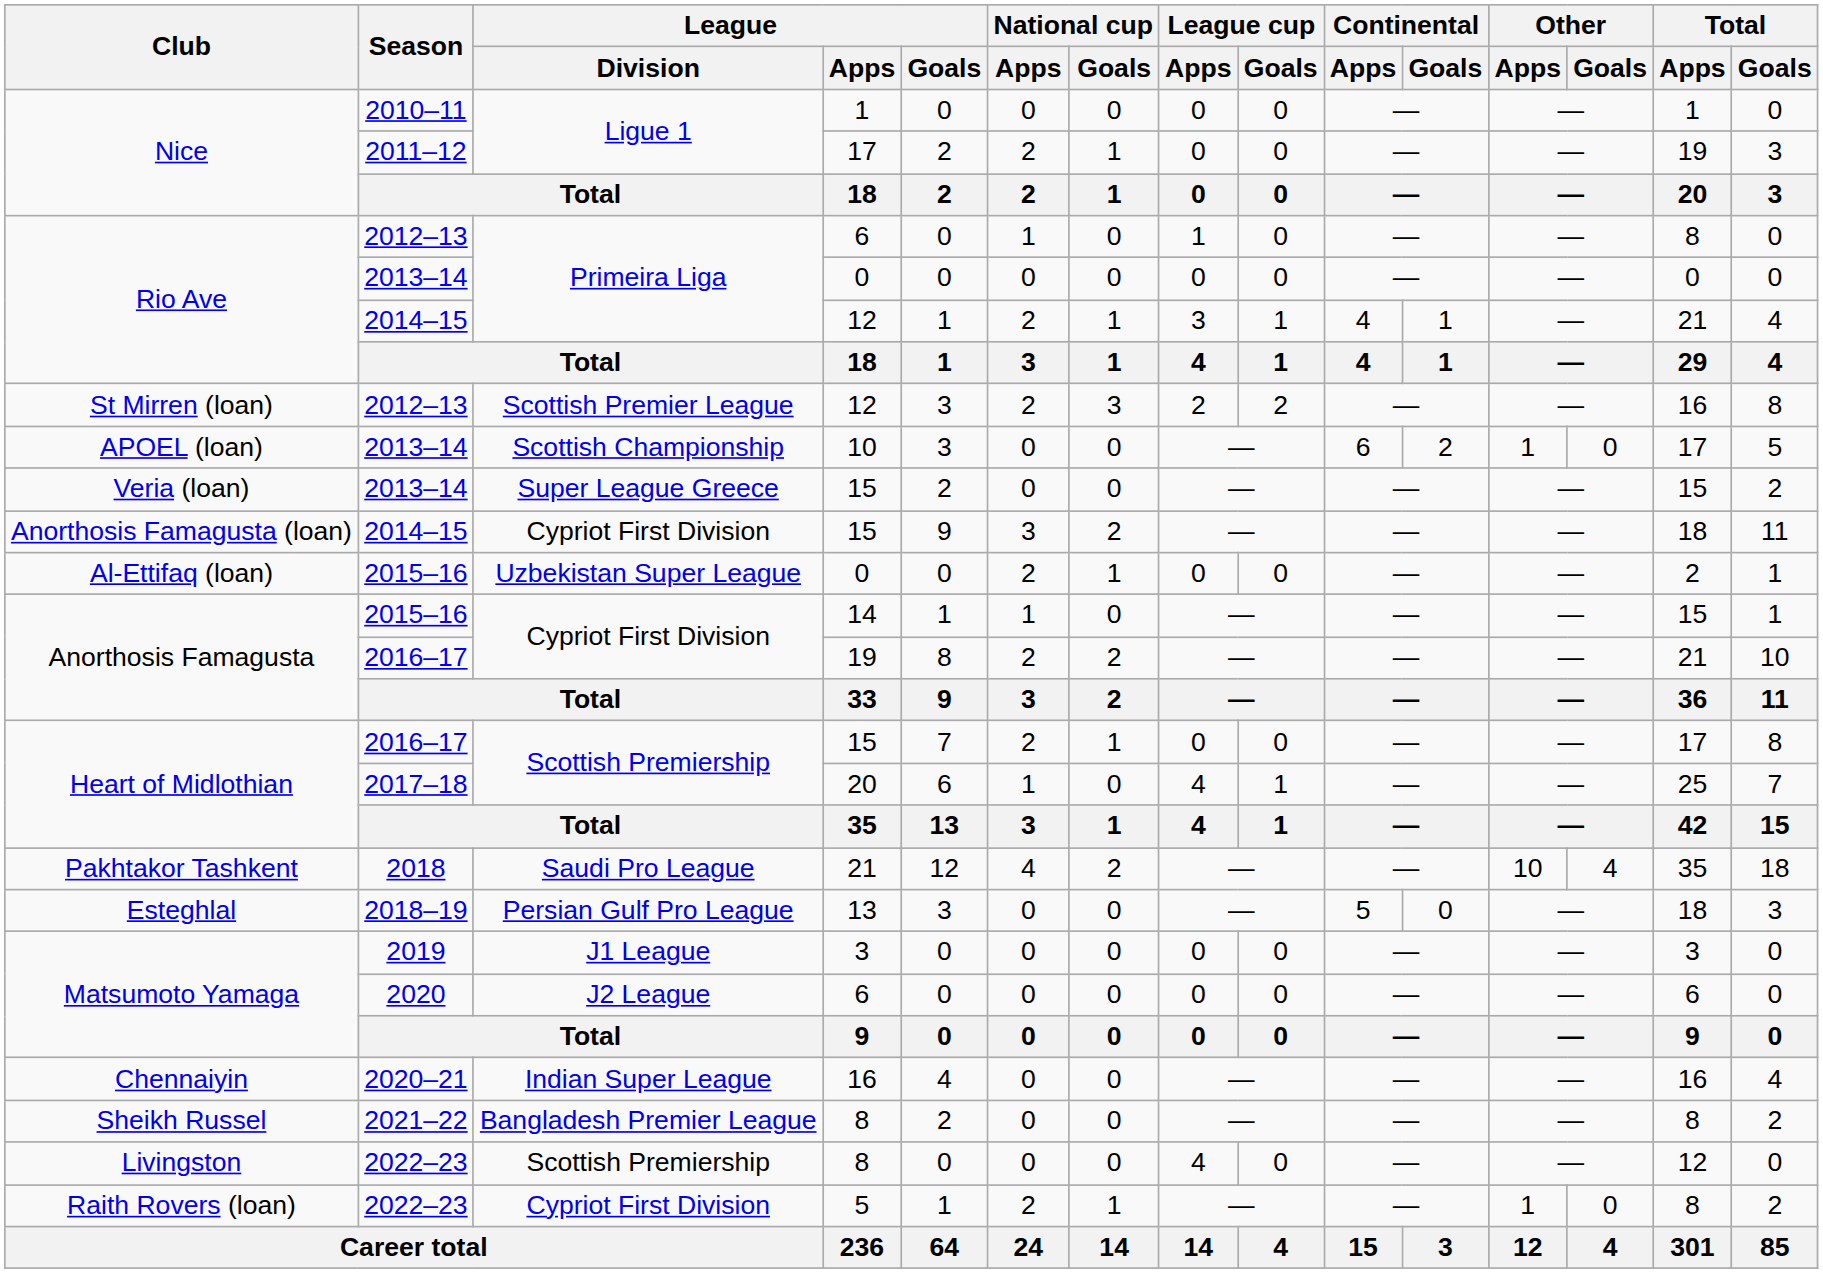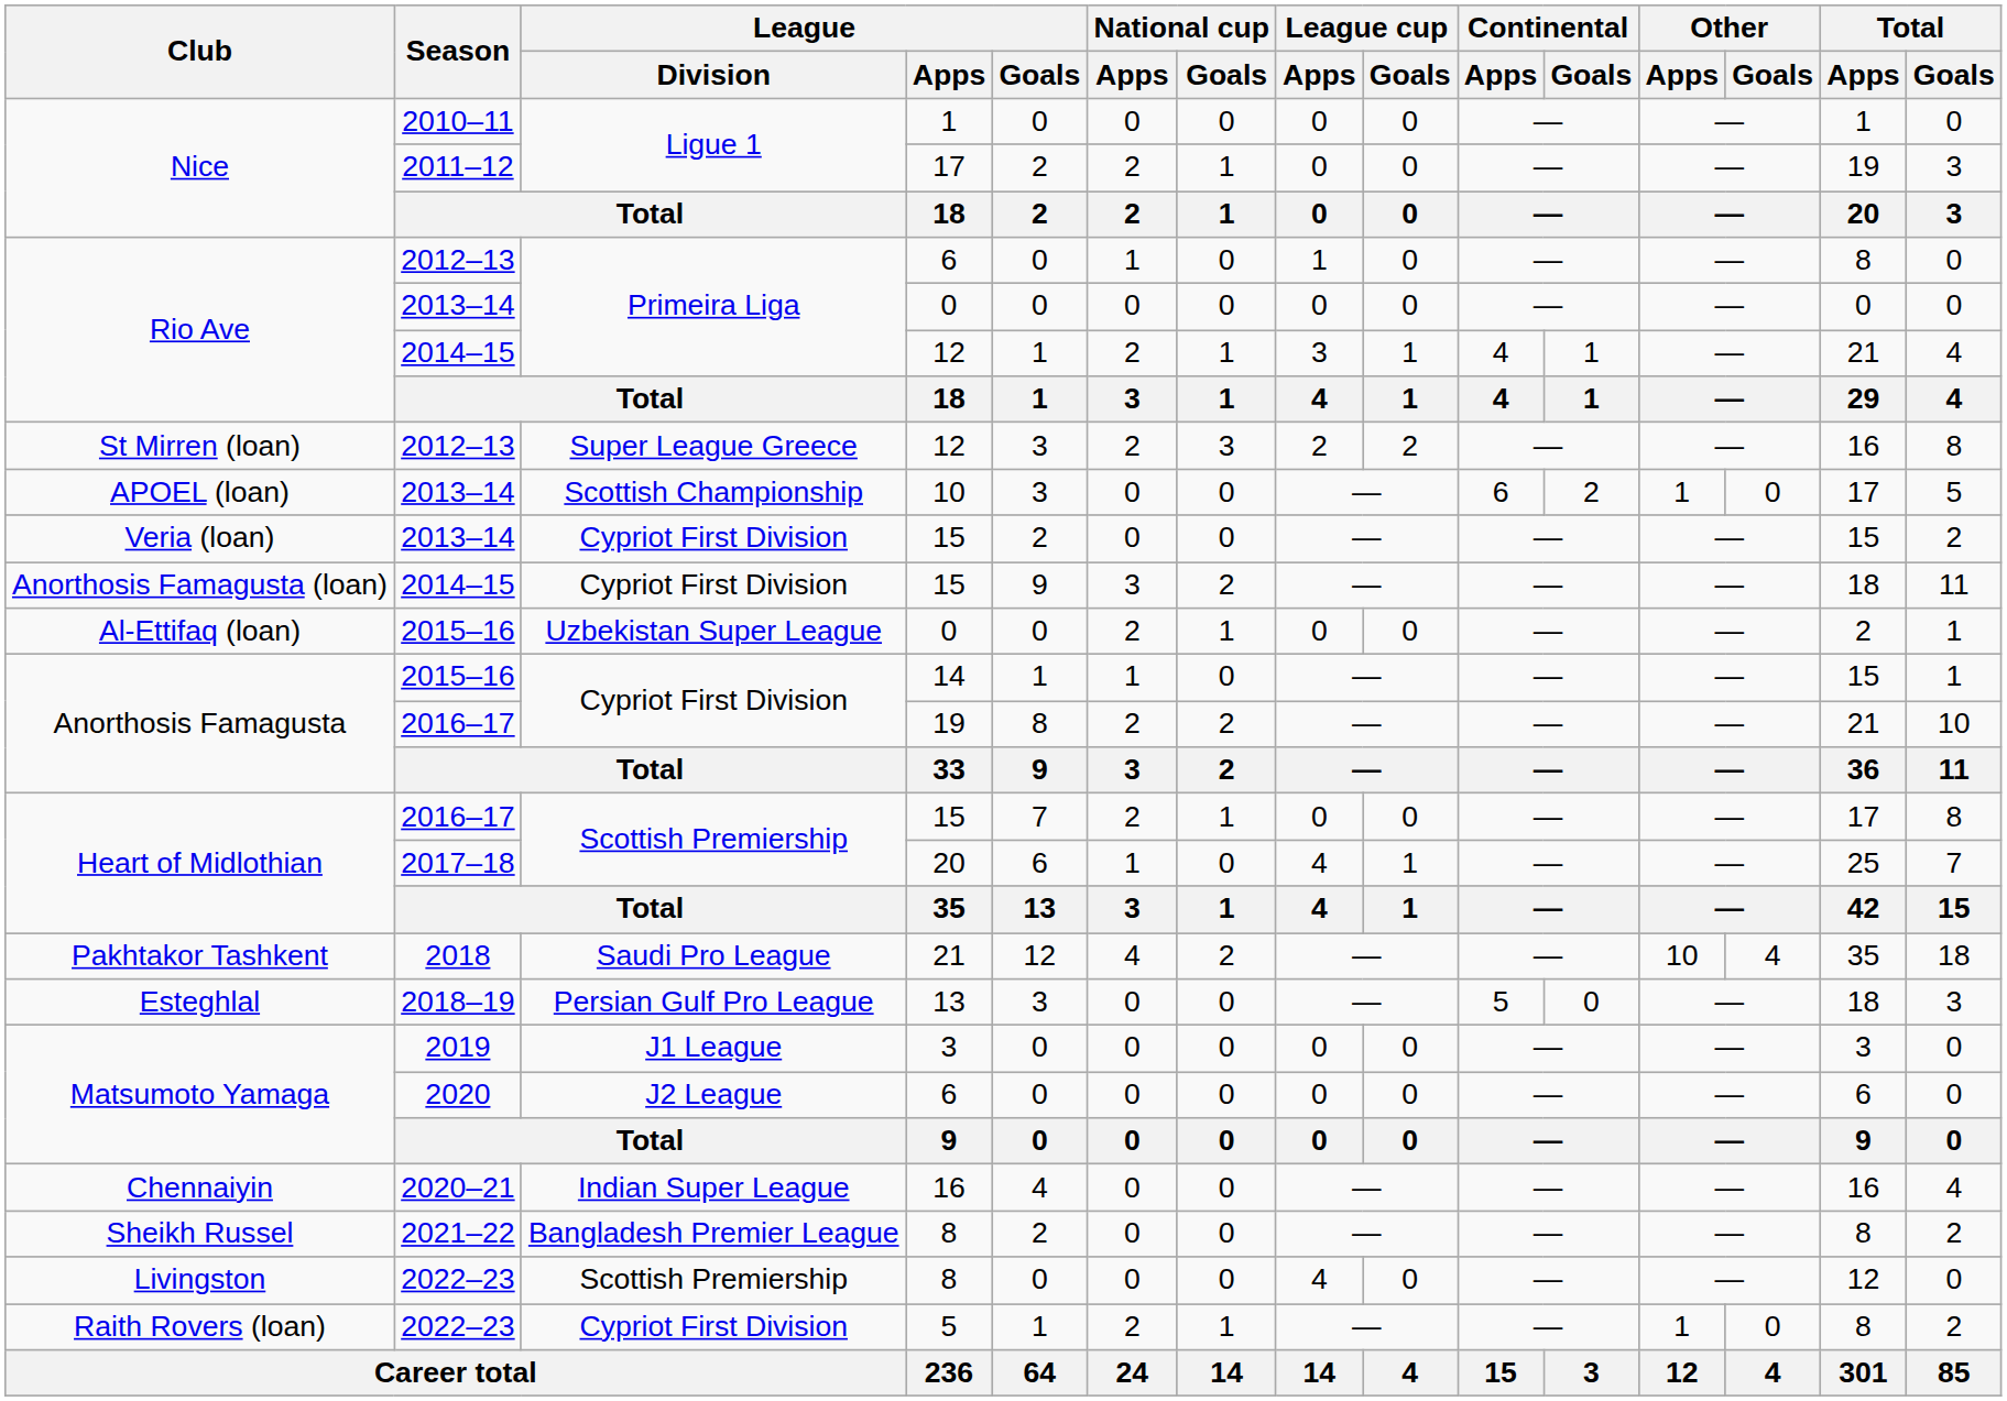St Mirren (loan) | League / Division: Scottish Premier League -> Super League Greece
Veria (loan) | League / Division: Super League Greece -> Cypriot First Division
